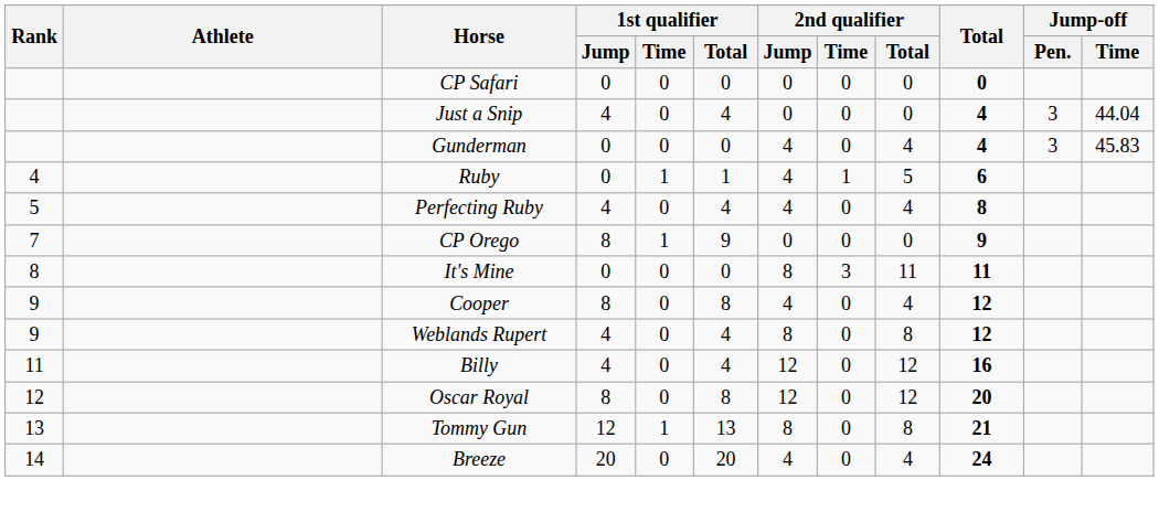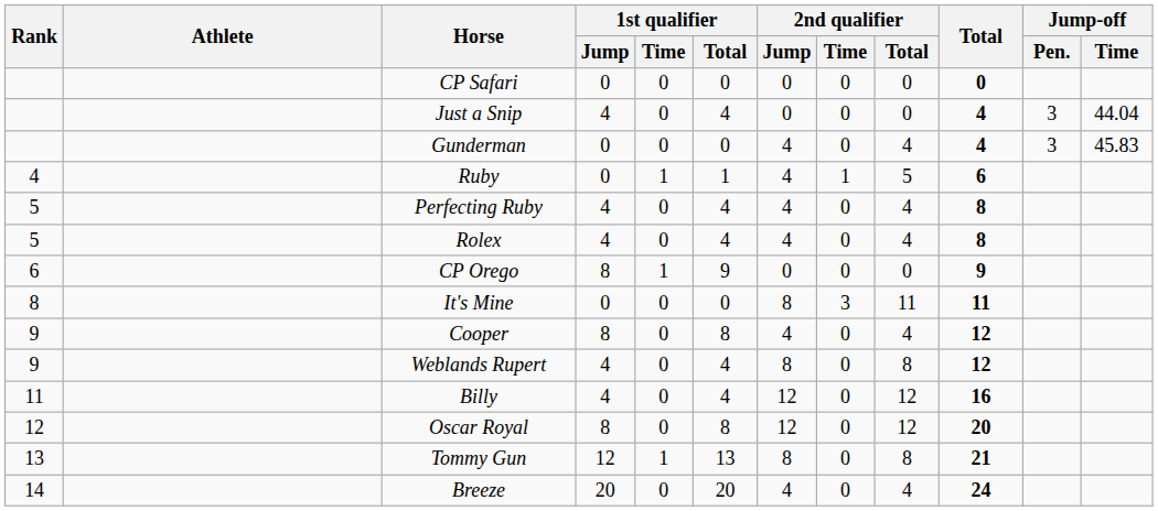+ row: 5 | Rolex | 4 | 0 | 4 | 4 | 0 | 4 | 8
CP Orego | Rank: 7 -> 6
